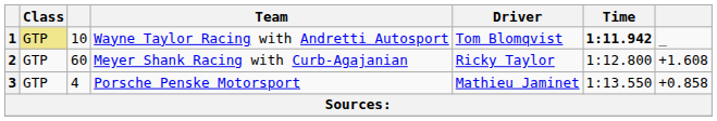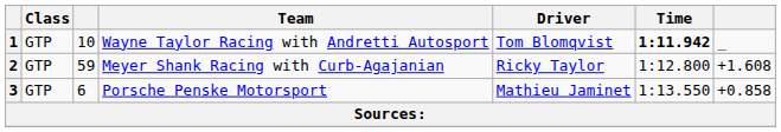1 | Class: khaki background -> no background
2 | column 3: 60 -> 59
3 | column 3: 4 -> 6
